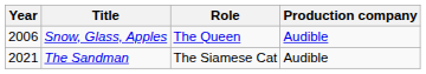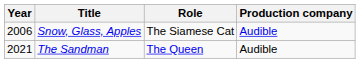Snow, Glass, Apples | Role: The Queen -> The Siamese Cat
The Sandman | Role: The Siamese Cat -> The Queen
